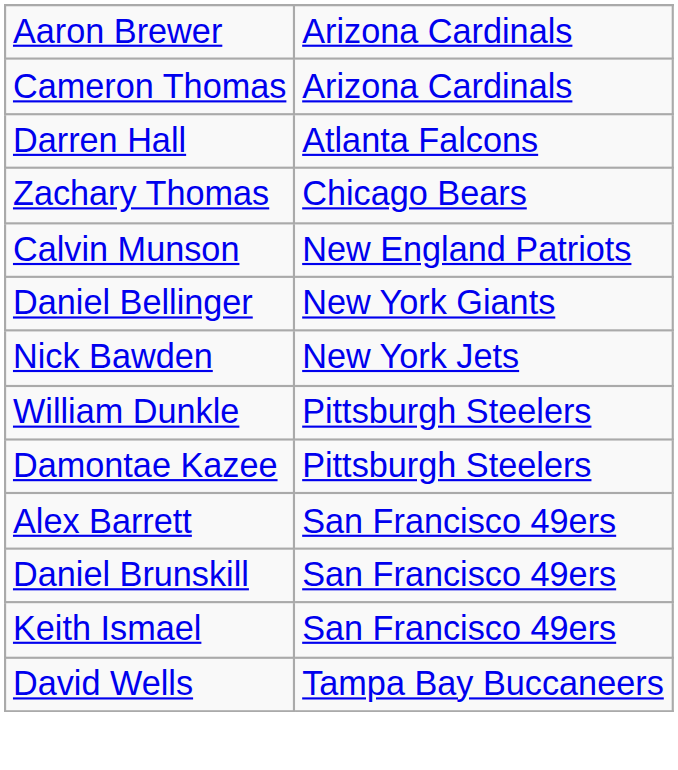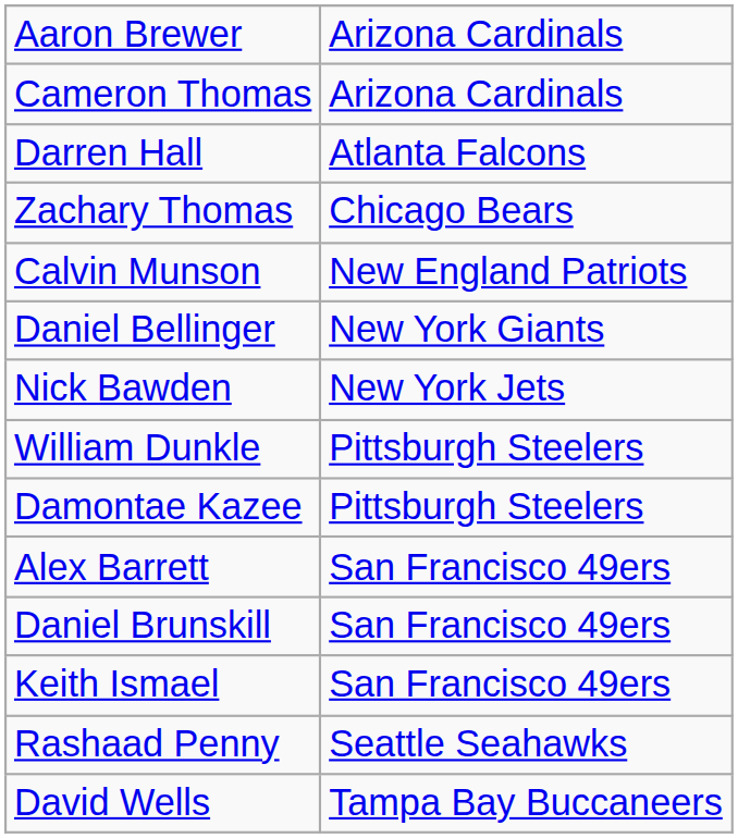+ row: Rashaad Penny | Seattle Seahawks
